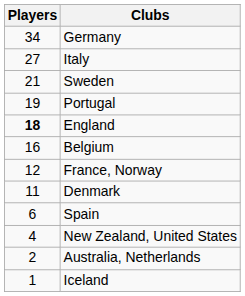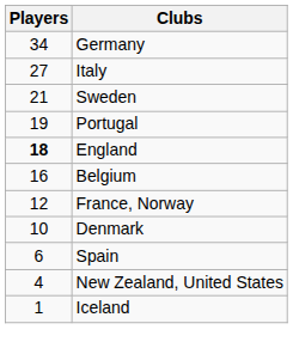Denmark | Players: 11 -> 10
- row: 2 | Australia, Netherlands
